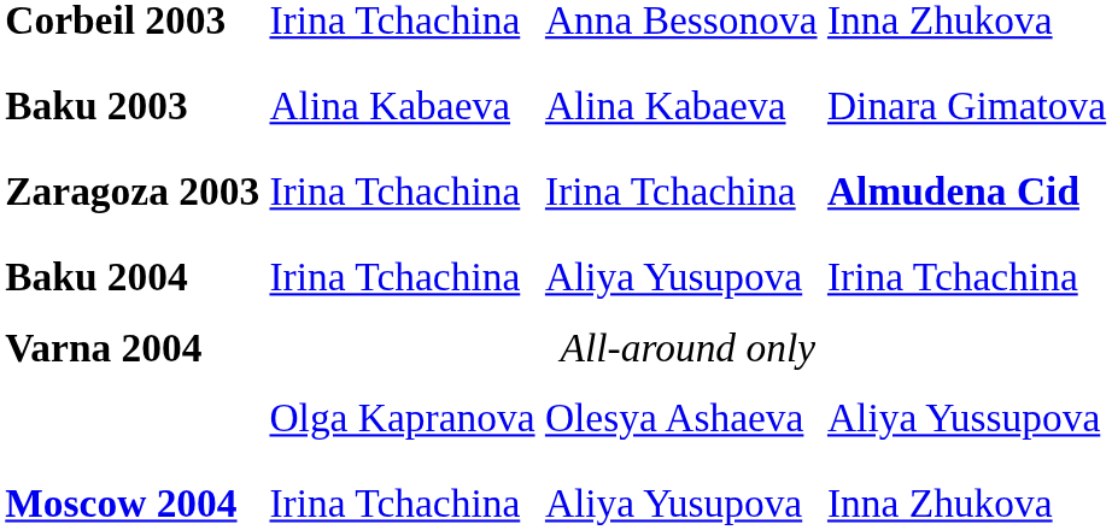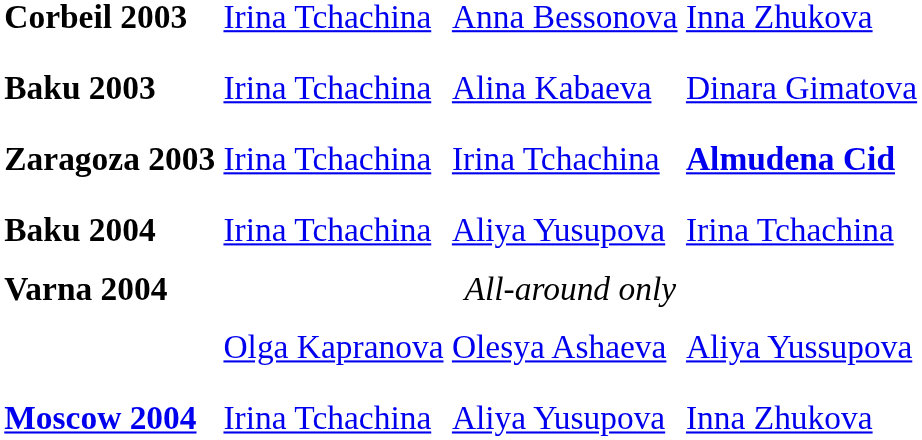Baku 2003 | column 2: Alina Kabaeva -> Irina Tchachina
